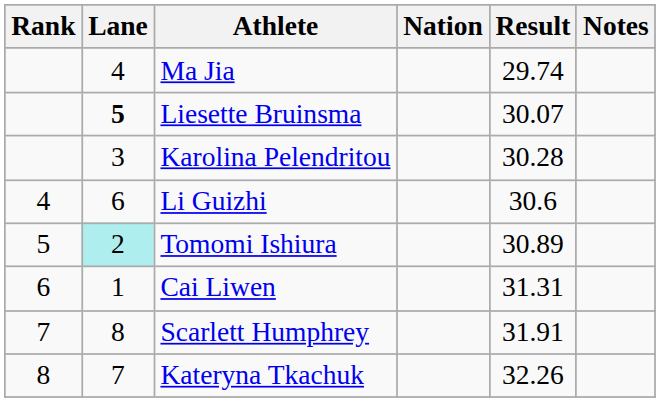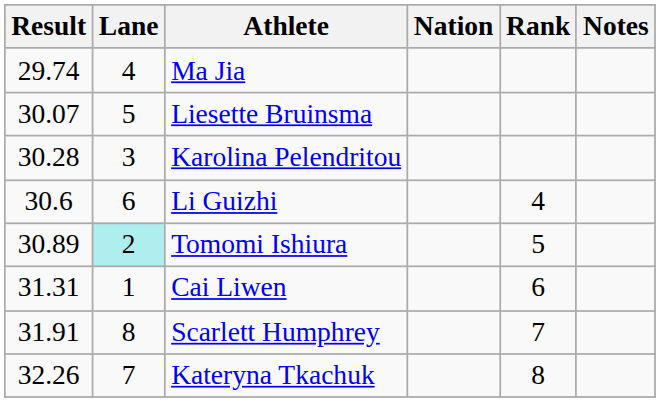columns swapped: Rank <-> Result
Liesette Bruinsma | Lane: bold -> normal
